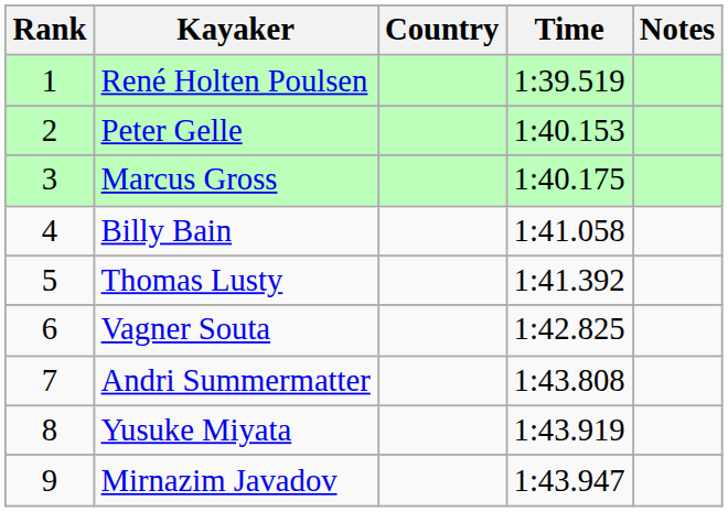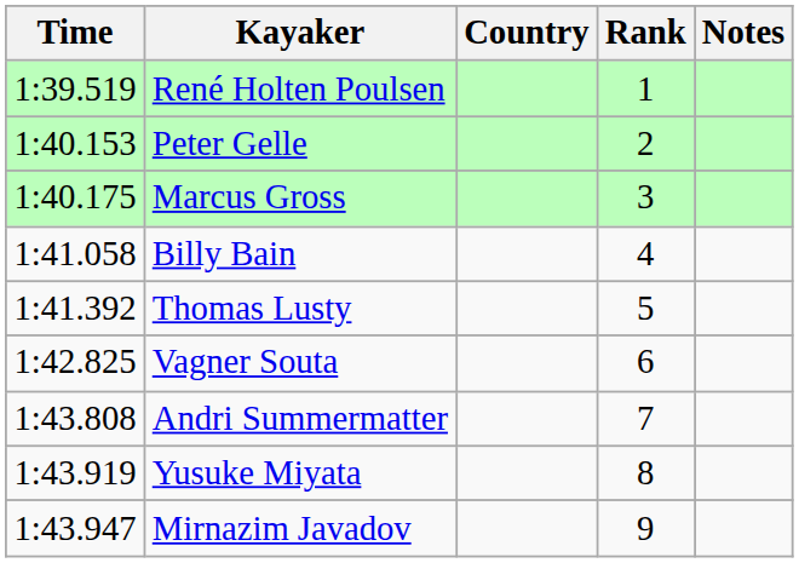columns swapped: Rank <-> Time
